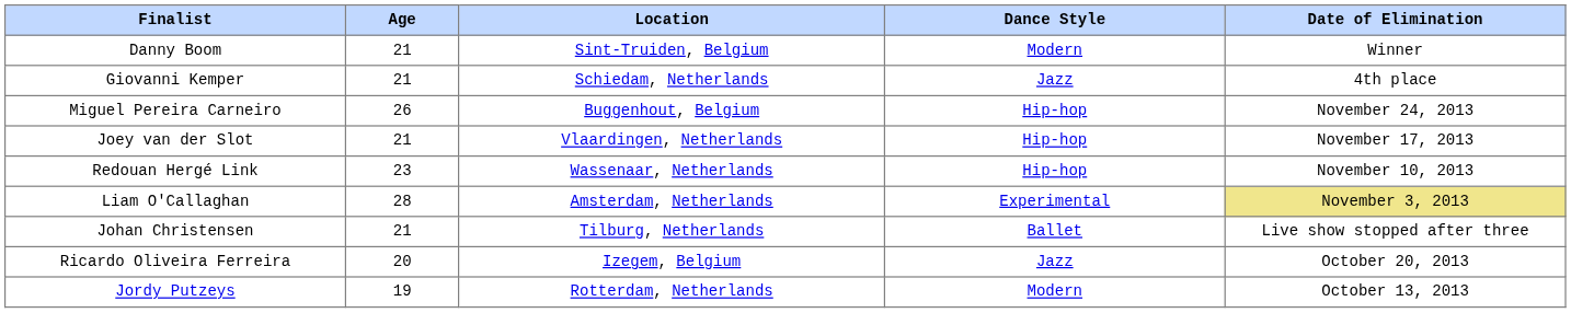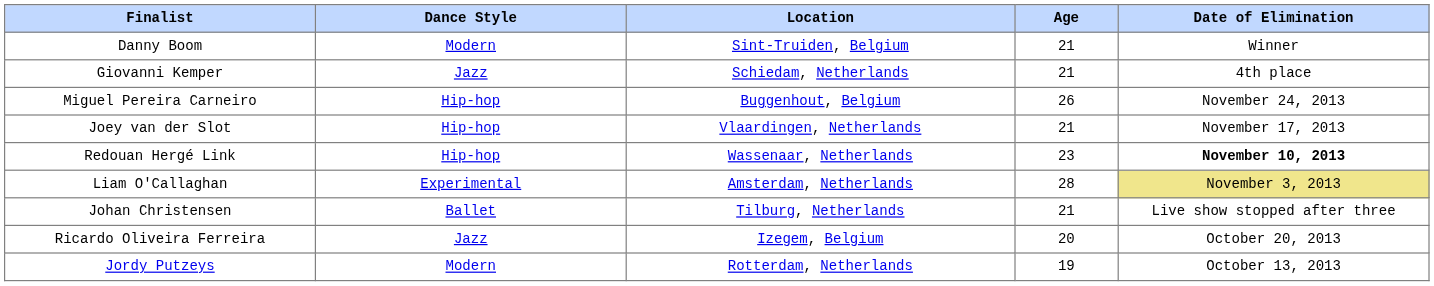columns swapped: Age <-> Dance Style
Redouan Hergé Link | Date of Elimination: normal -> bold
